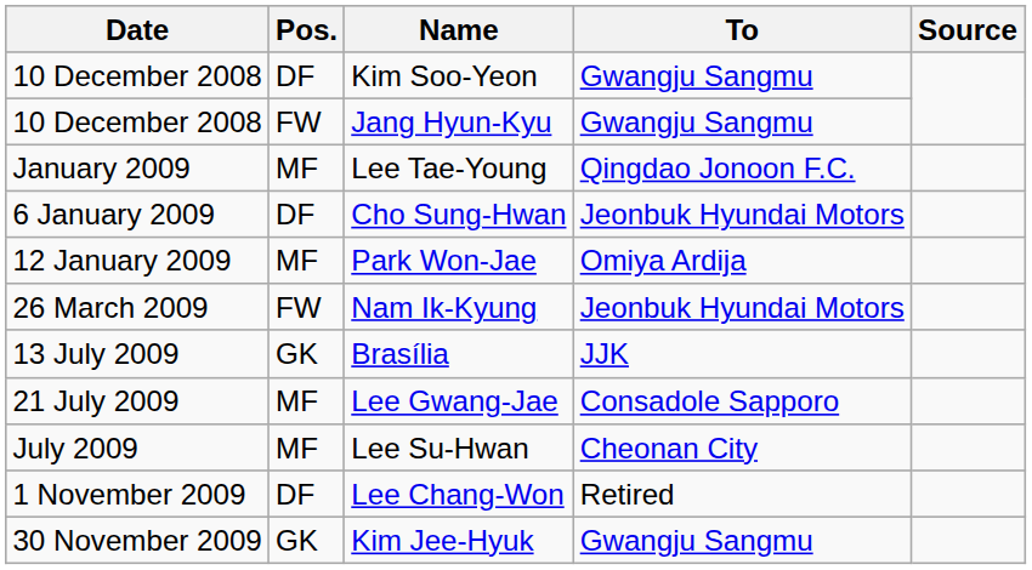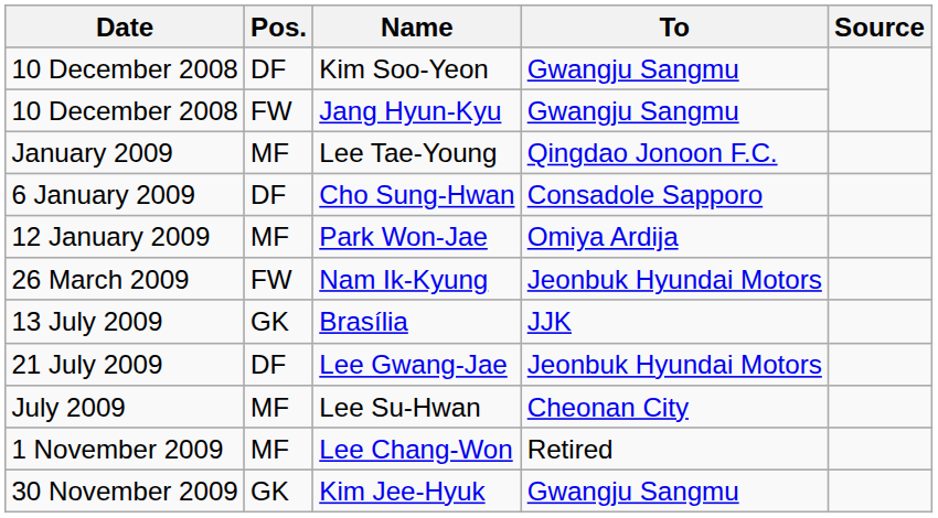Cho Sung-Hwan | To: Jeonbuk Hyundai Motors -> Consadole Sapporo
Lee Gwang-Jae | Pos.: MF -> DF
Lee Gwang-Jae | To: Consadole Sapporo -> Jeonbuk Hyundai Motors
Lee Chang-Won | Pos.: DF -> MF
